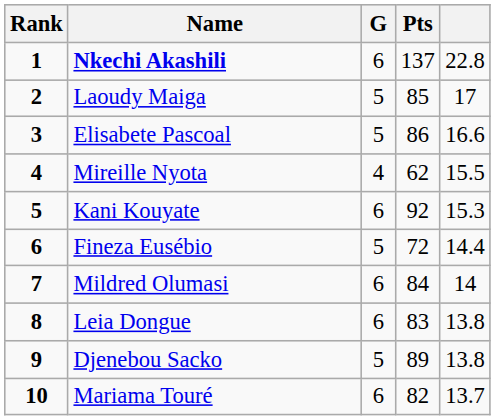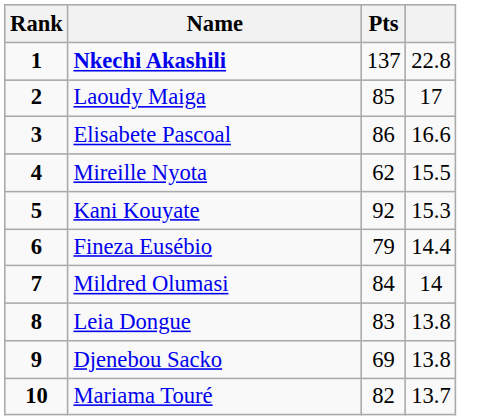- column: G | 6 | 5 | 5 | 4 | 6 | 5 | 6 | 6 | 5 | 6
Fineza Eusébio | Pts: 72 -> 79
Djenebou Sacko | Pts: 89 -> 69
